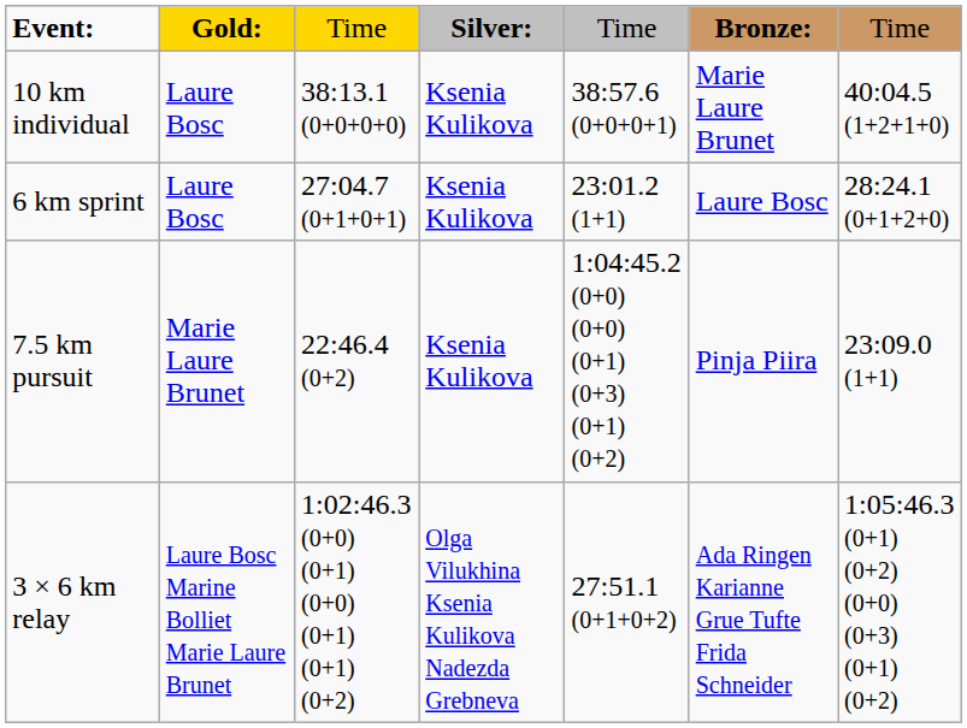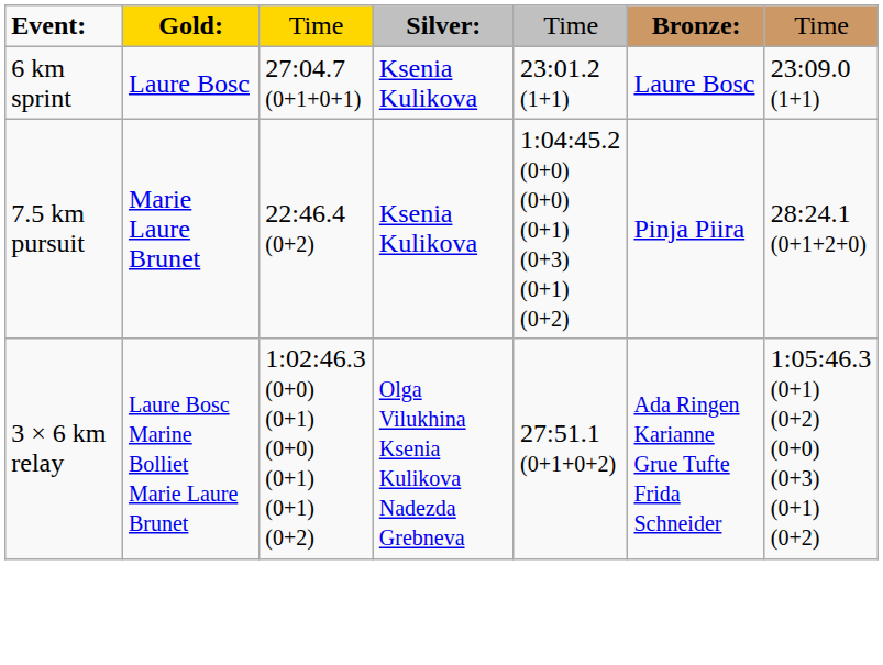- row: 10 km individual | Laure Bosc | 38:13.1 (0+0+0+0) | Ksenia Kulikova | 38:57.6 (0+0+0+1) | Marie Laure Brunet | 40:04.5 (1+2+1+0)
6 km sprint | column 7: 28:24.1 (0+1+2+0) -> 23:09.0 (1+1)
7.5 km pursuit | column 7: 23:09.0 (1+1) -> 28:24.1 (0+1+2+0)
